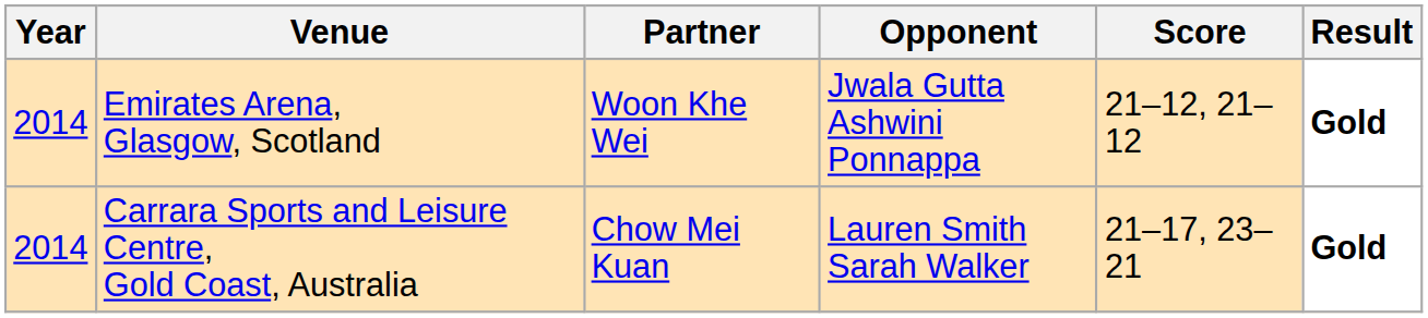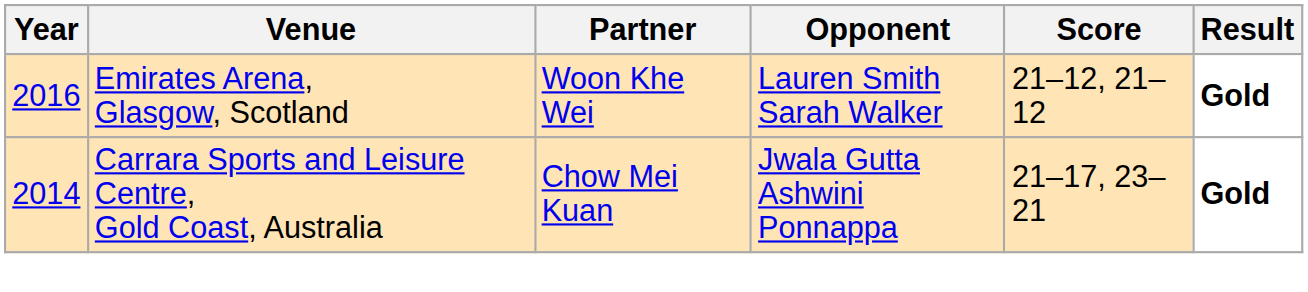Emirates Arena, Glasgow, Scotland | Year: 2014 -> 2016
Emirates Arena, Glasgow, Scotland | Opponent: Jwala Gutta Ashwini Ponnappa -> Lauren Smith Sarah Walker
Carrara Sports and Leisure Centre, Gold Coast, Australia | Opponent: Lauren Smith Sarah Walker -> Jwala Gutta Ashwini Ponnappa
